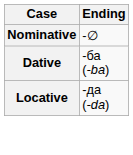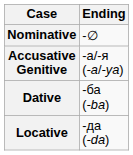+ row: Accusative Genitive | -а/-я (-a/-ya)
